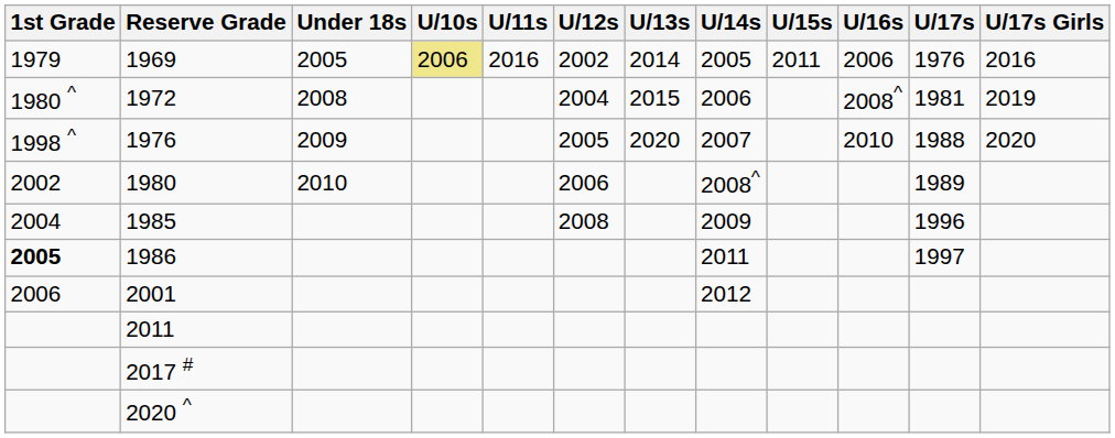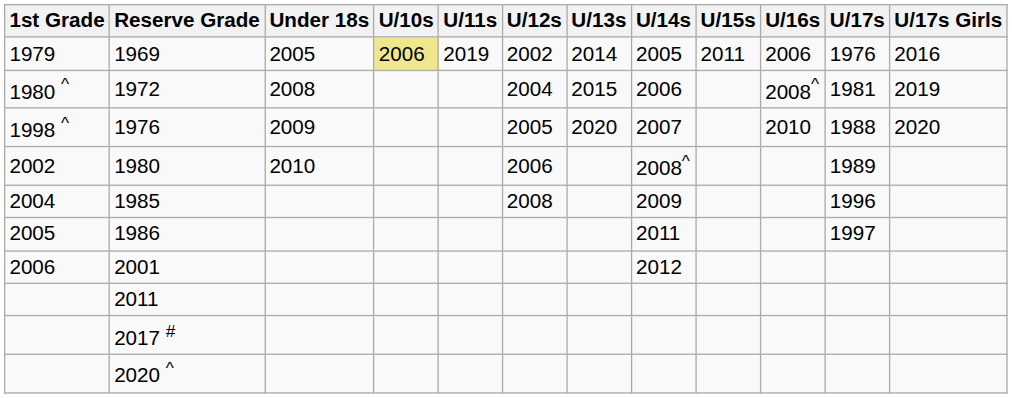1969 | U/11s: 2016 -> 2019
1986 | 1st Grade: bold -> normal
